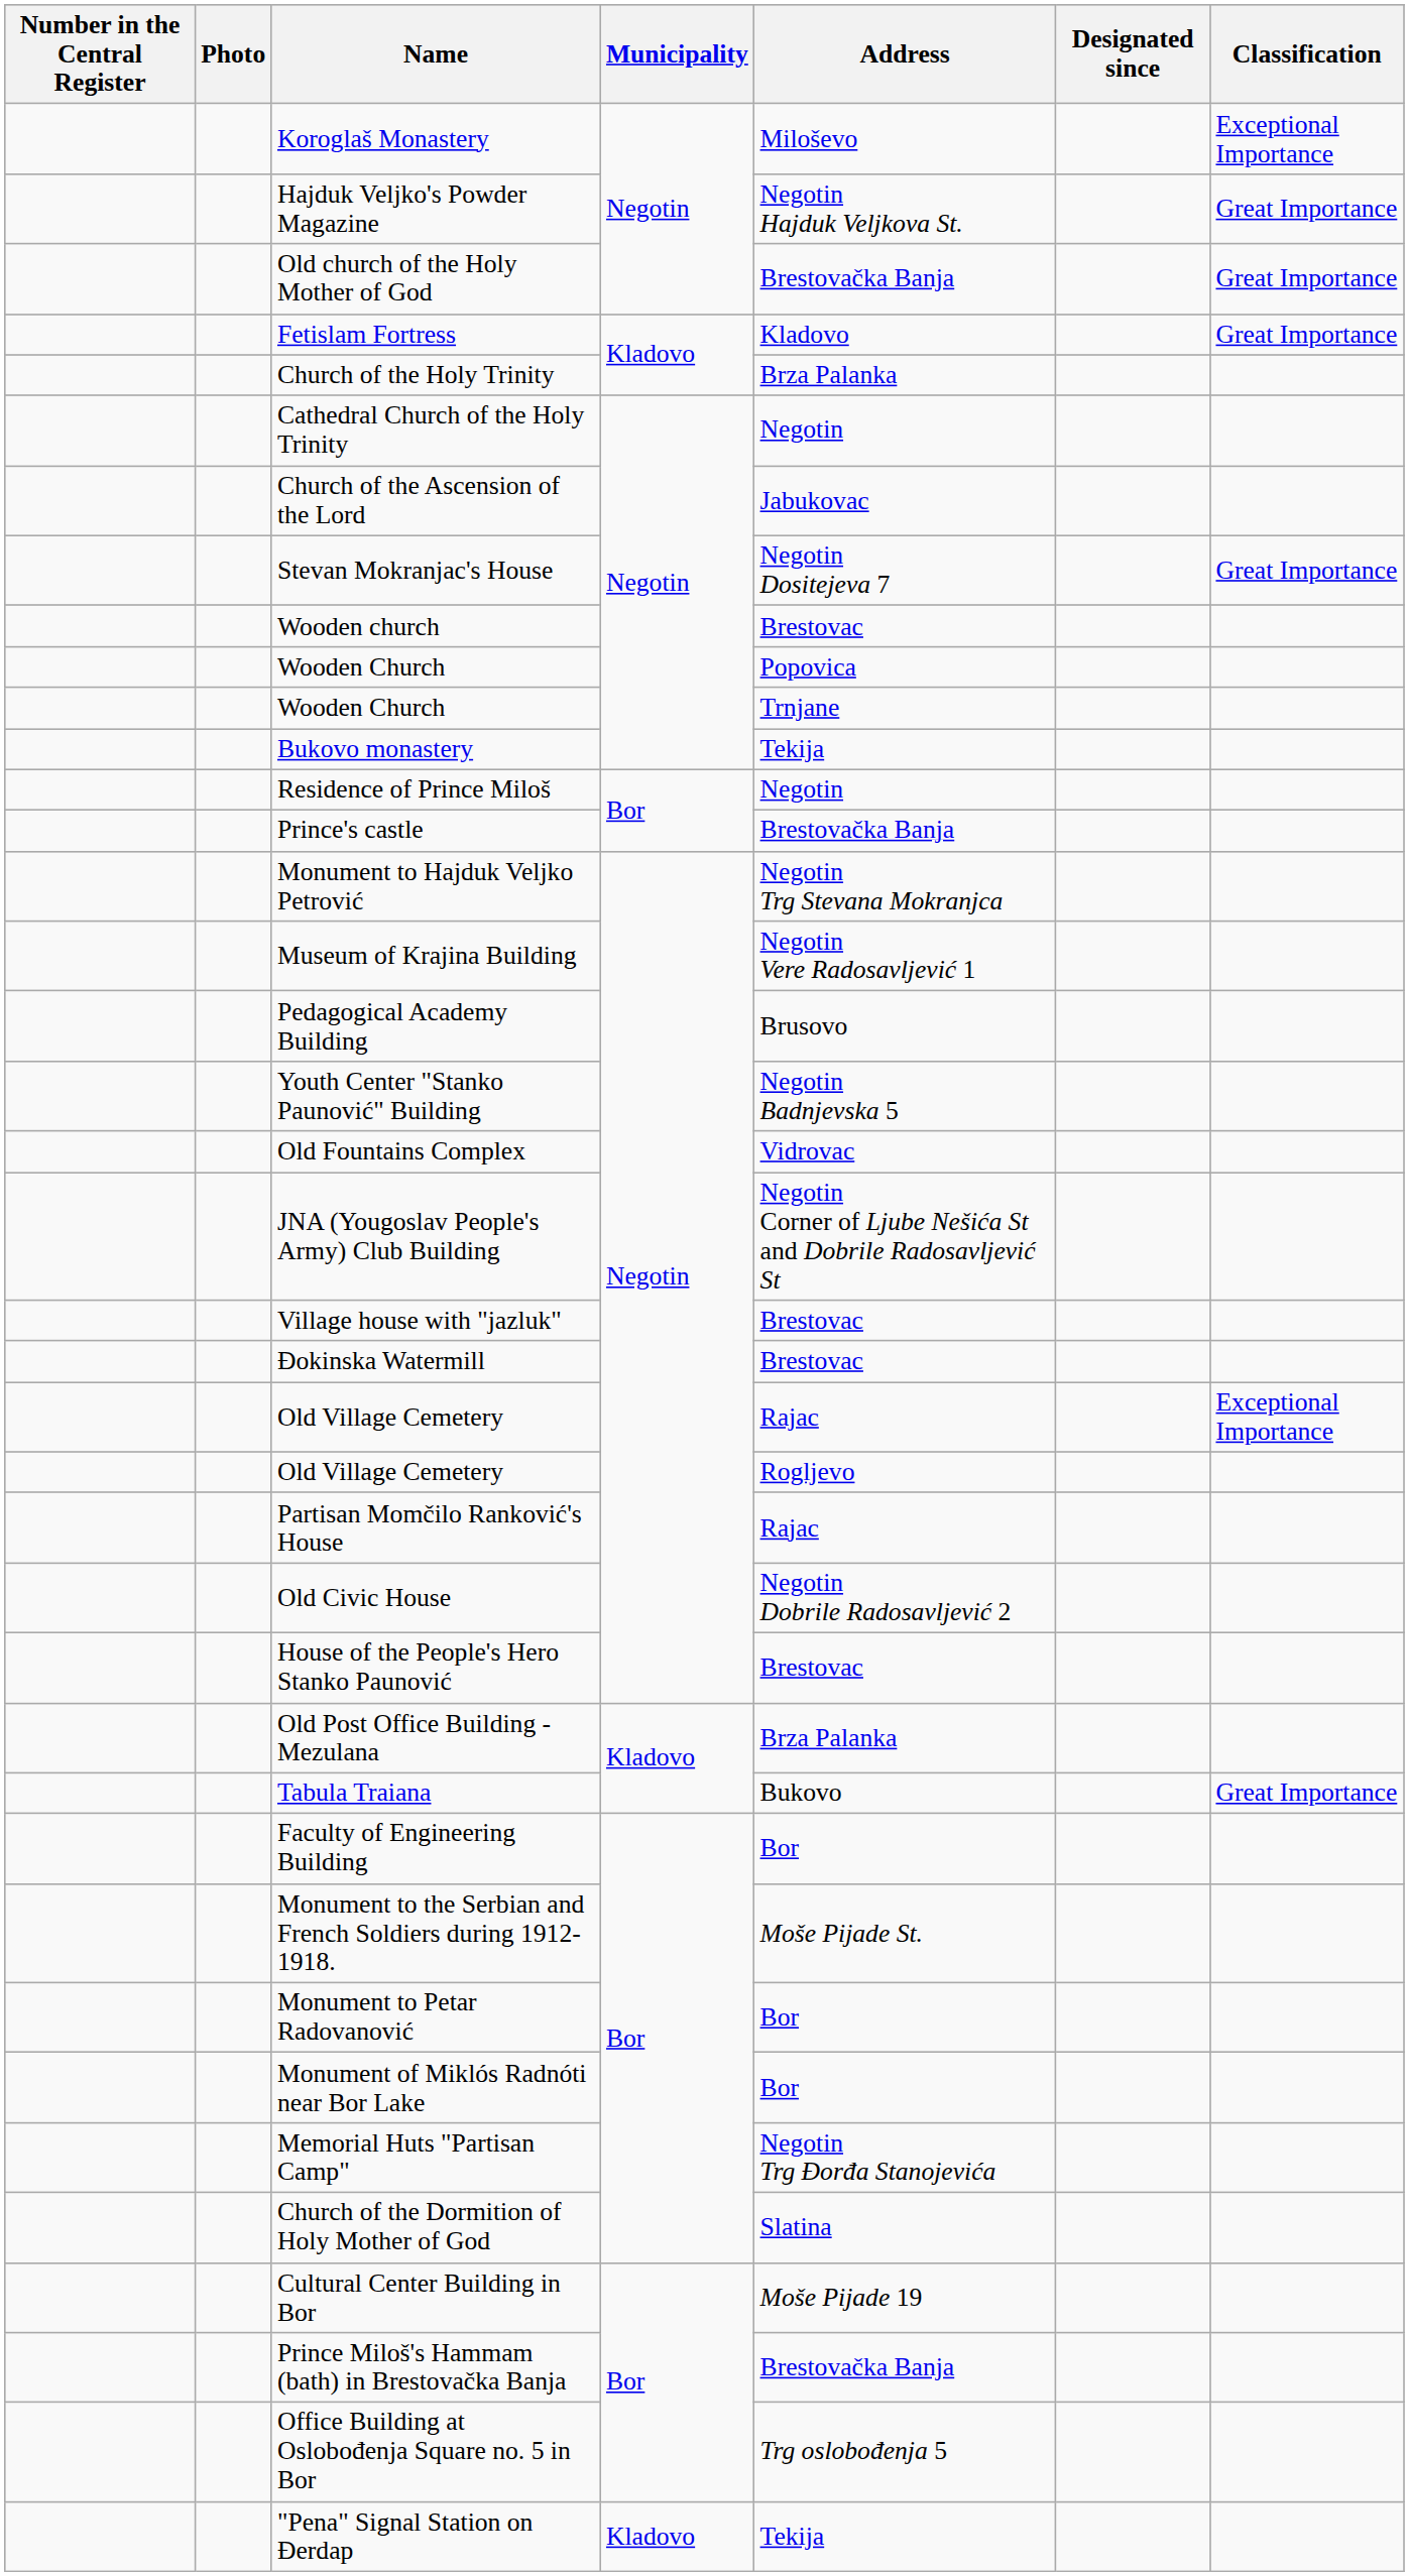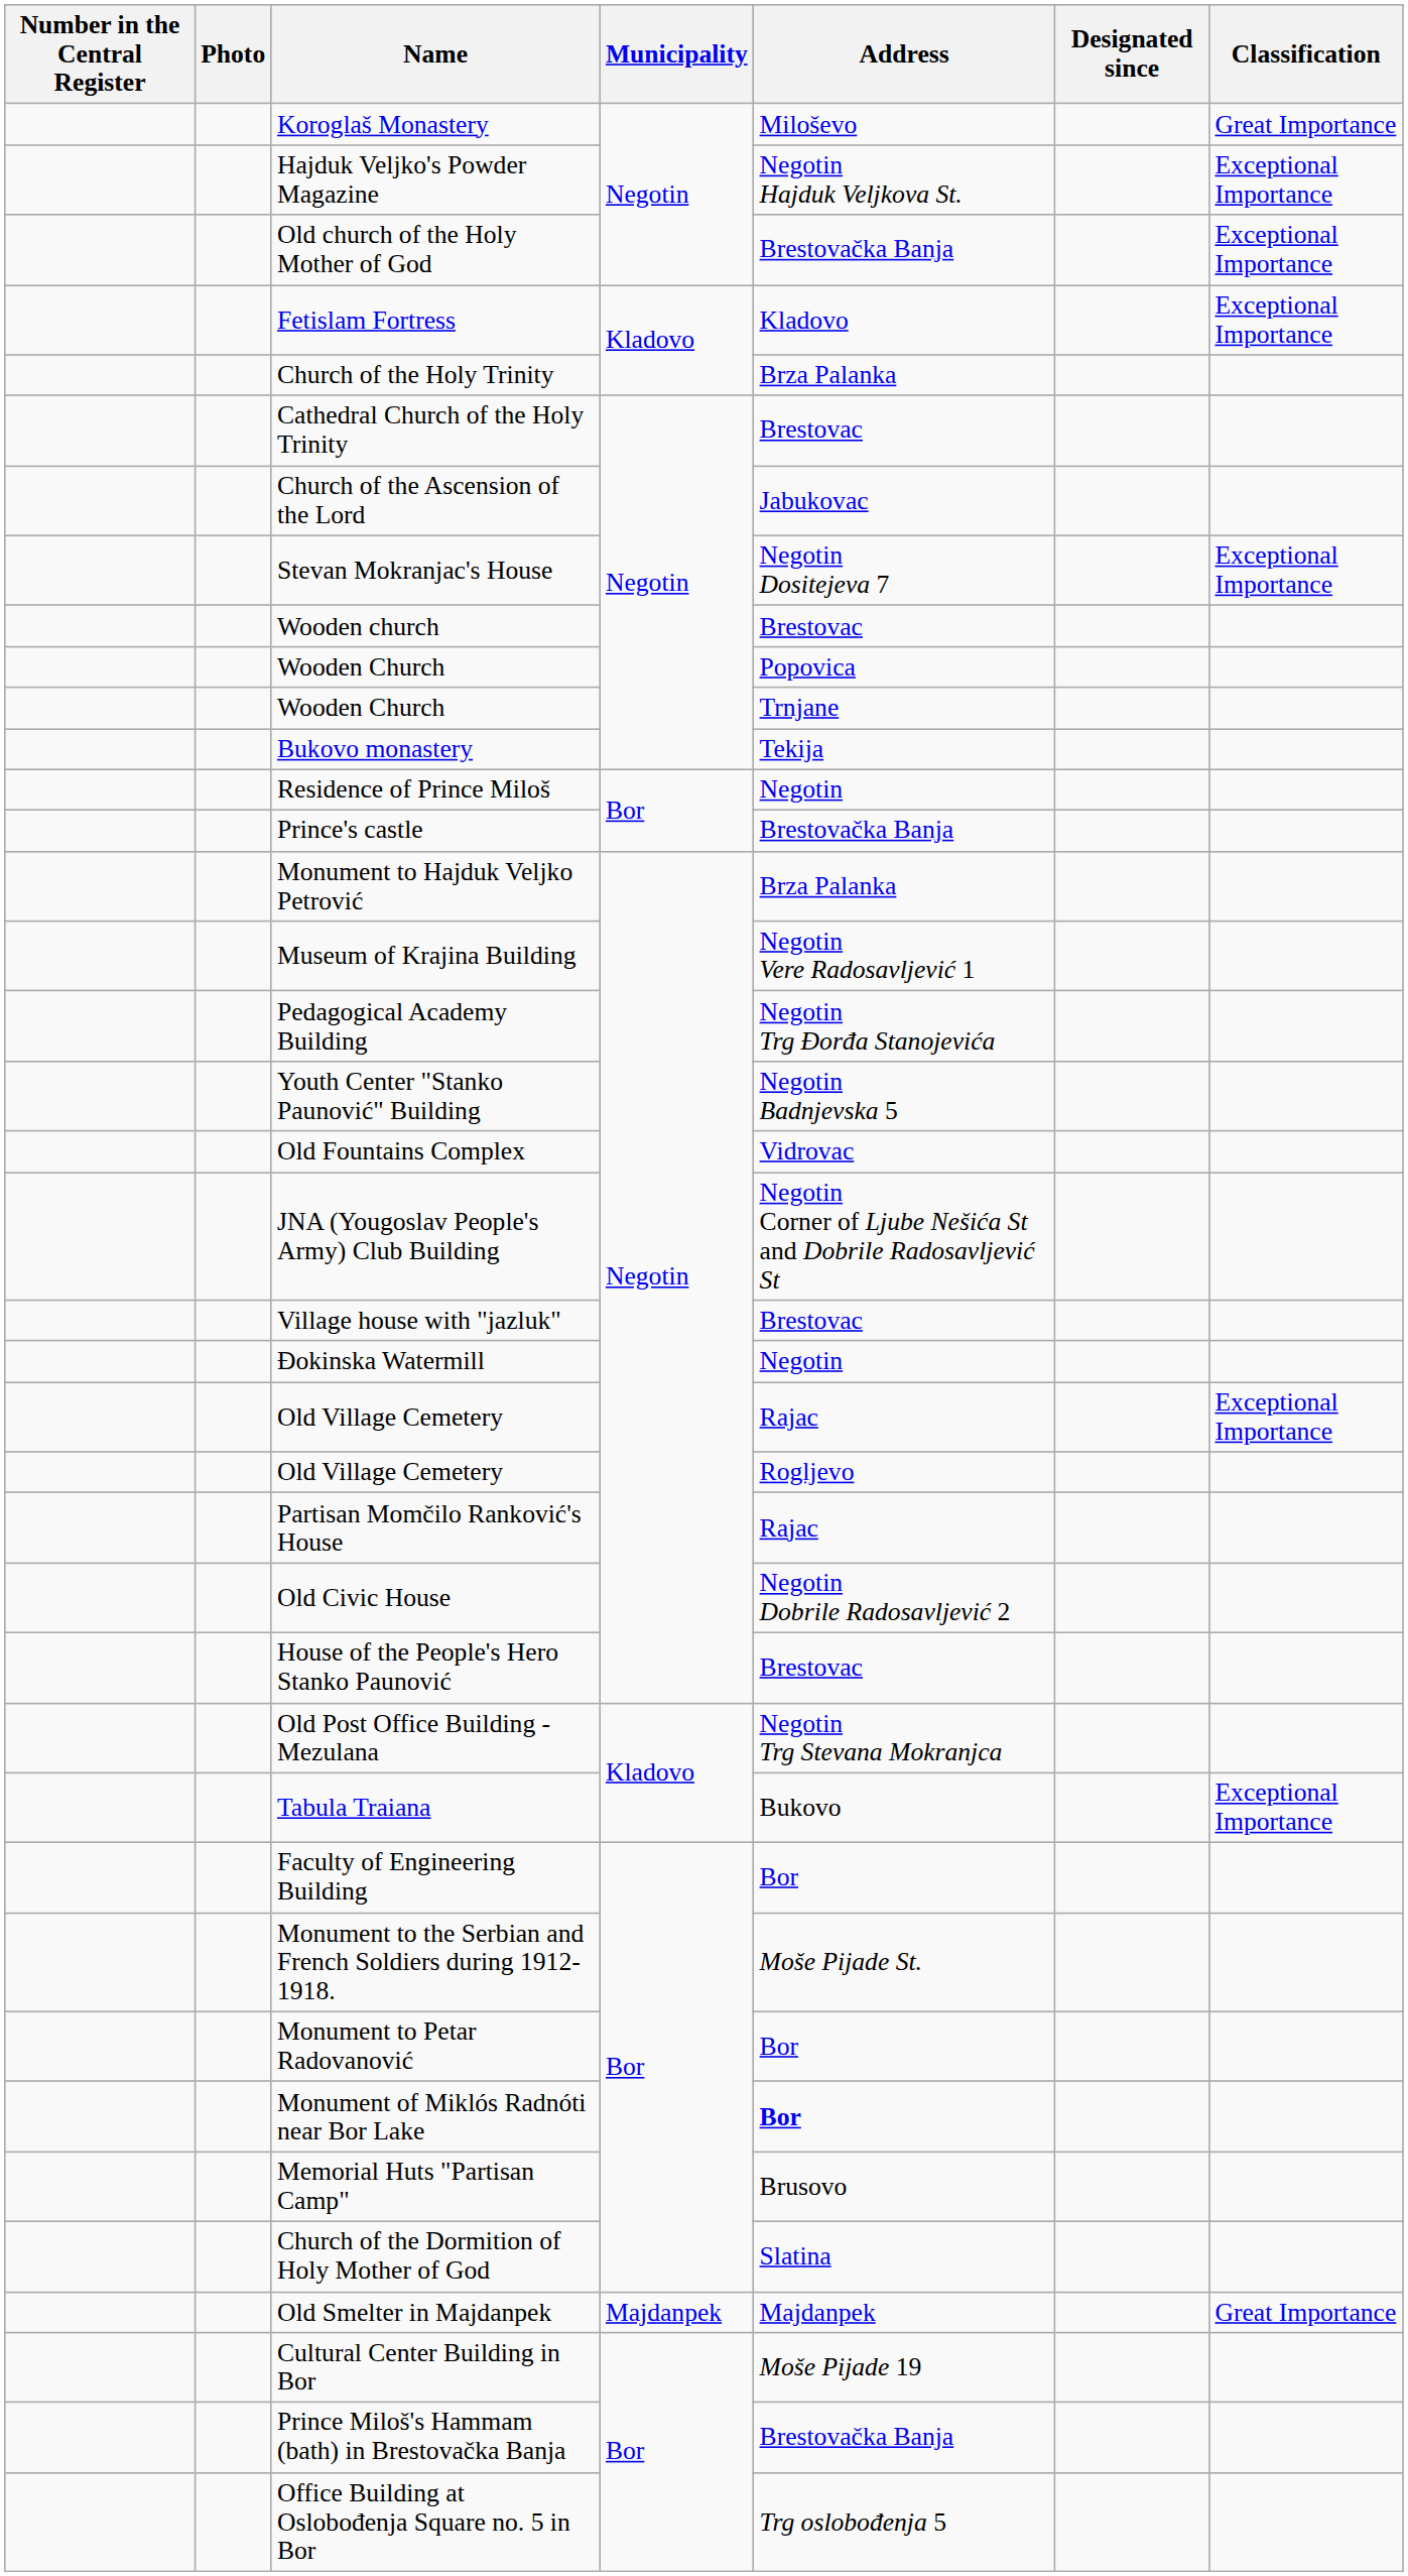Koroglaš Monastery | Classification: Exceptional Importance -> Great Importance
Hajduk Veljko's Powder Magazine | Classification: Great Importance -> Exceptional Importance
Old church of the Holy Mother of God | Classification: Great Importance -> Exceptional Importance
Fetislam Fortress | Classification: Great Importance -> Exceptional Importance
Cathedral Church of the Holy Trinity | Address: Negotin -> Brestovac
Stevan Mokranjac's House | Classification: Great Importance -> Exceptional Importance
Monument to Hajduk Veljko Petrović | Address: Negotin Trg Stevana Mokranjca -> Brza Palanka
Pedagogical Academy Building | Address: Brusovo -> Negotin Trg Đorđa Stanojevića
Đokinska Watermill | Address: Brestovac -> Negotin
Old Post Office Building - Mezulana | Address: Brza Palanka -> Negotin Trg Stevana Mokranjca
Tabula Traiana | Classification: Great Importance -> Exceptional Importance
Monument of Miklós Radnóti near Bor Lake | Address: normal -> bold
Memorial Huts "Partisan Camp" | Address: Negotin Trg Đorđa Stanojevića -> Brusovo
+ row: Old Smelter in Majdanpek | Majdanpek | Majdanpek | Great Importance
- row: "Pena" Signal Station on Đerdap | Kladovo | Tekija
